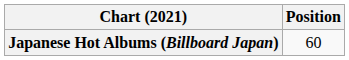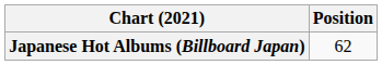Japanese Hot Albums (Billboard Japan) | Position: 60 -> 62
